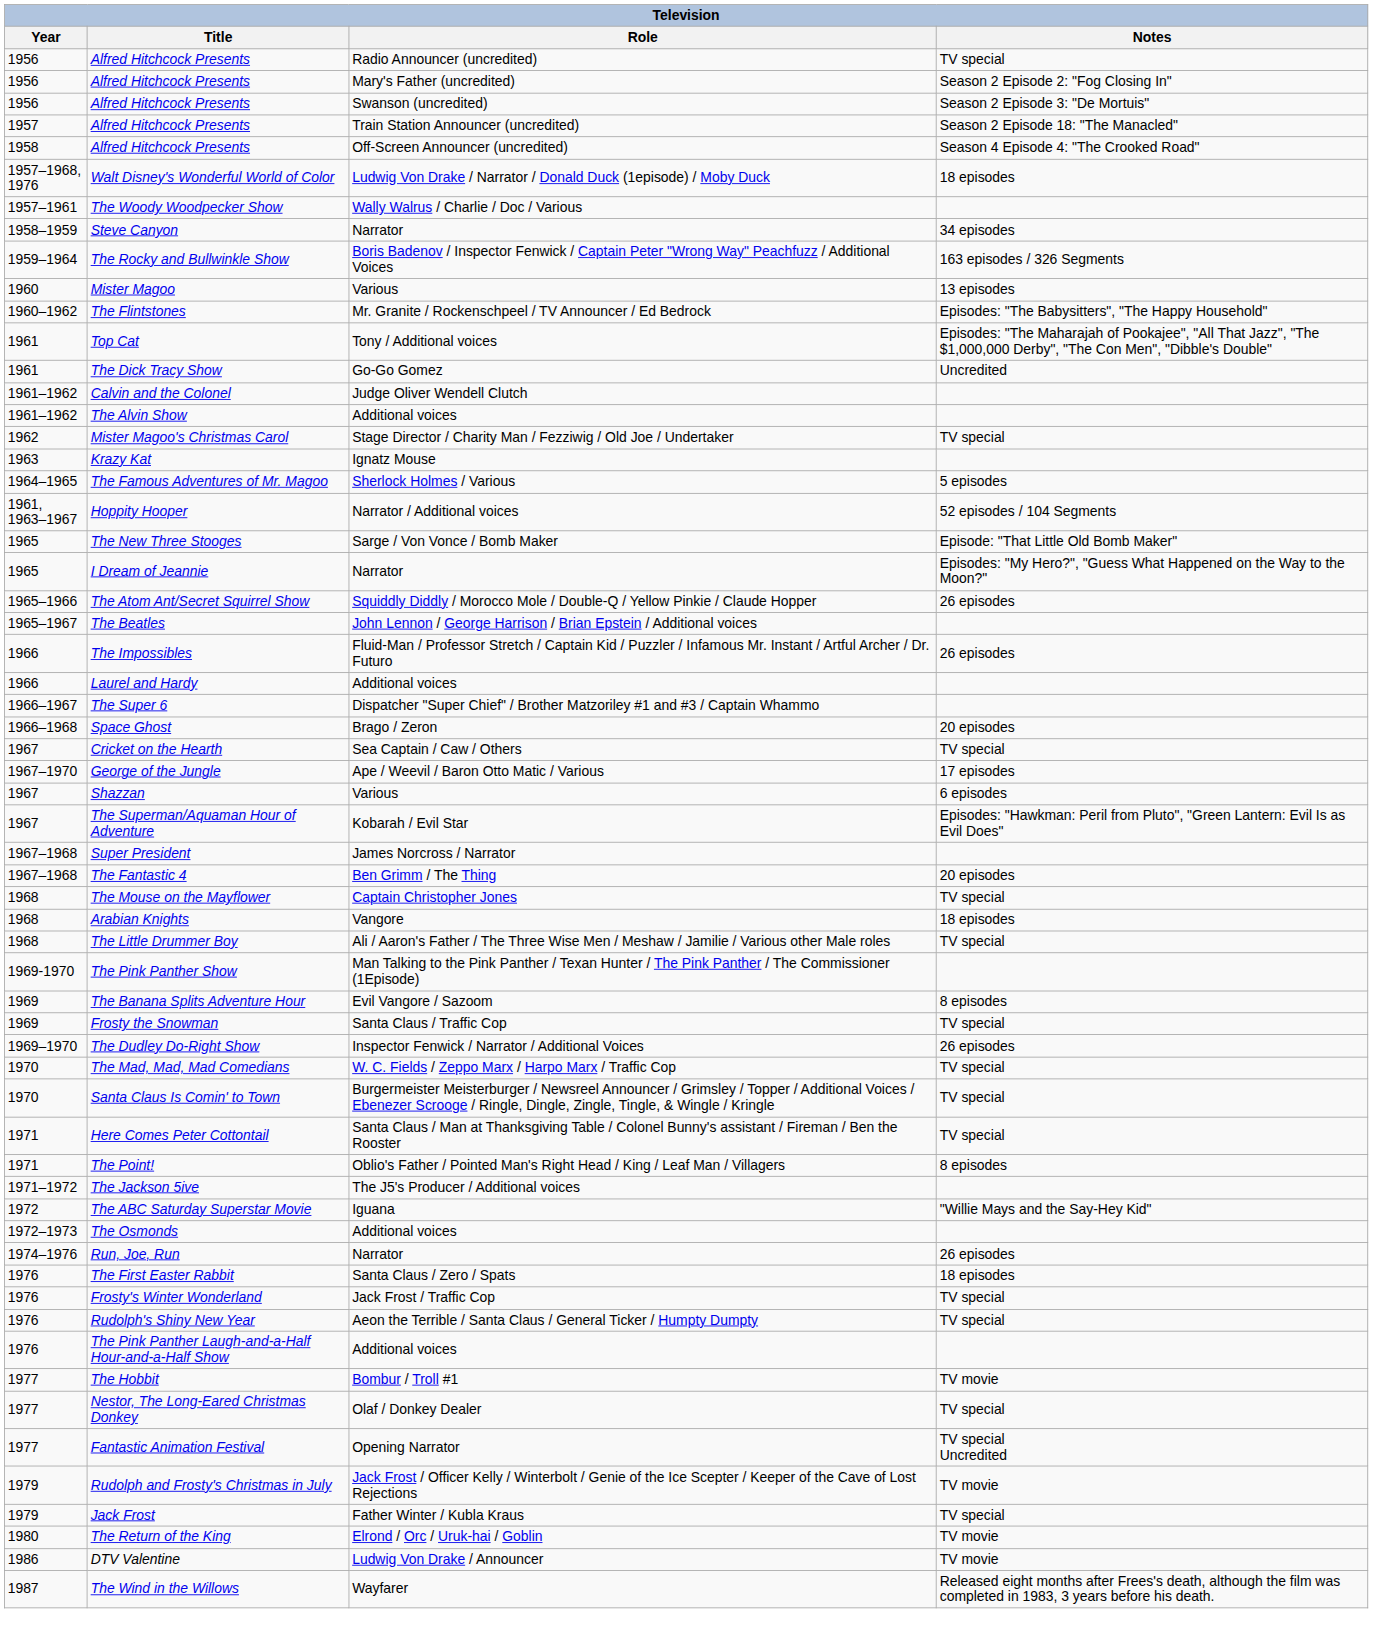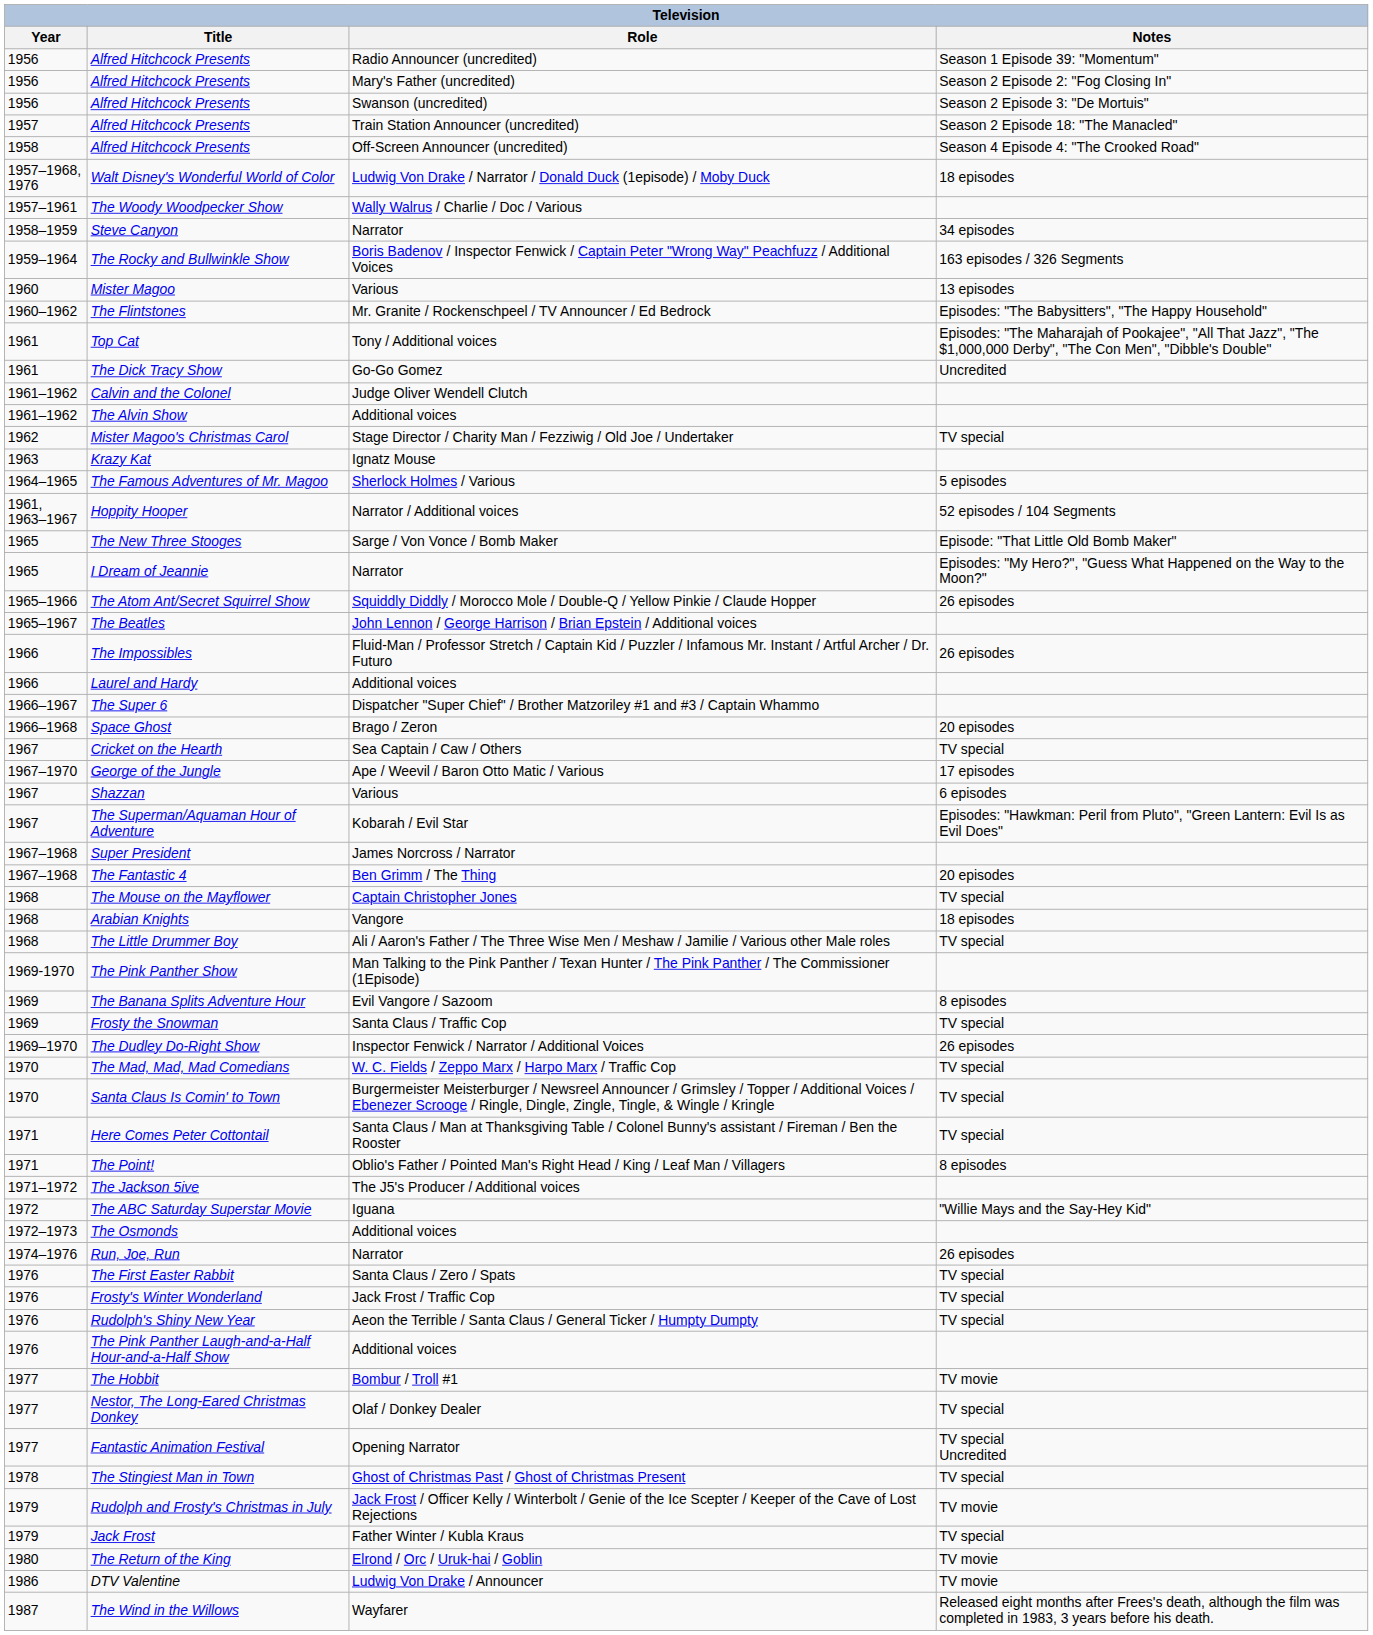Alfred Hitchcock Presents / Radio Announcer (uncredited) | Notes: TV special -> Season 1 Episode 39: "Momentum"
The First Easter Rabbit | Notes: 18 episodes -> TV special
+ row: 1978 | The Stingiest Man in Town | Ghost of Christmas Past / Ghost of Christmas Present | TV special
